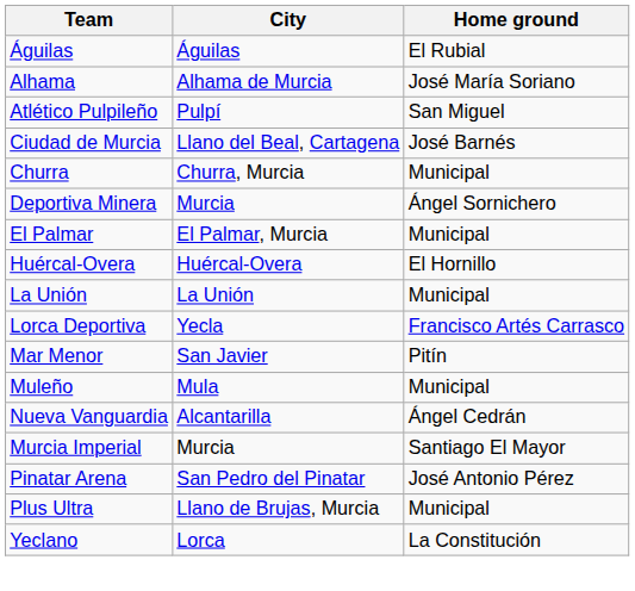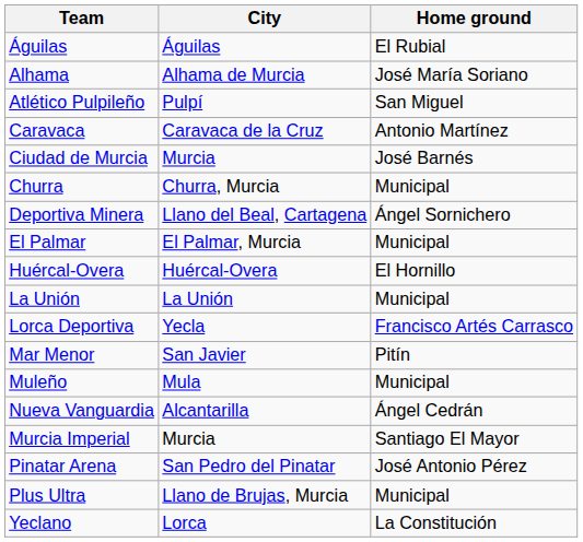+ row: Caravaca | Caravaca de la Cruz | Antonio Martínez
Ciudad de Murcia | City: Llano del Beal, Cartagena -> Murcia
Deportiva Minera | City: Murcia -> Llano del Beal, Cartagena
